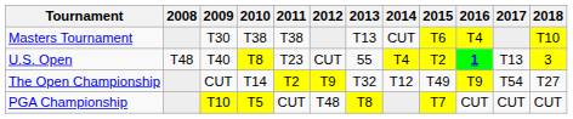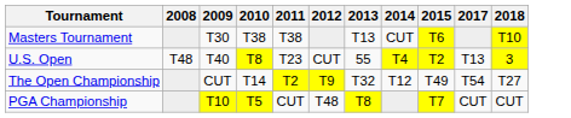- column: 2016 | T4 | 1 | T9 | CUT
